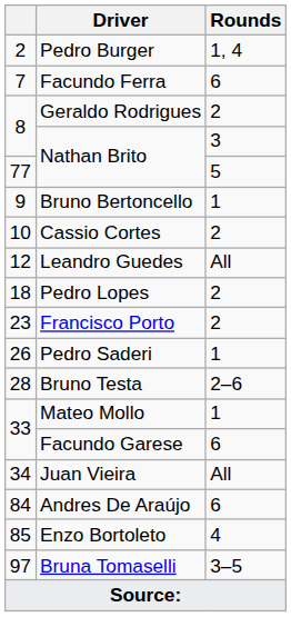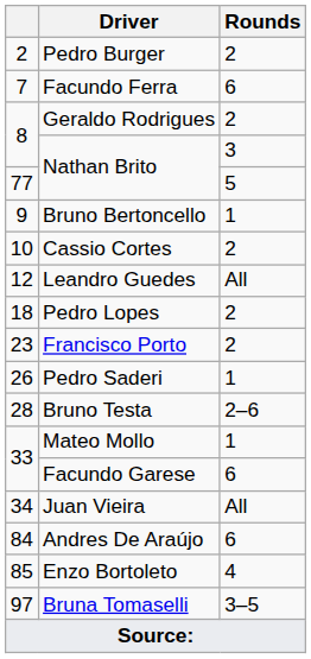Pedro Burger | Rounds: 1, 4 -> 2
